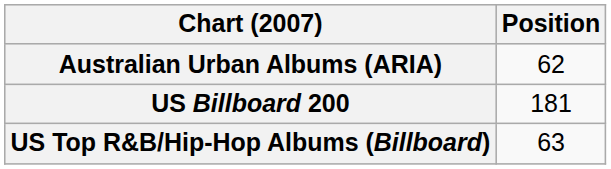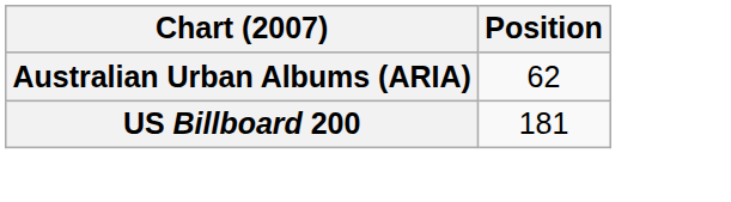- row: US Top R&B/Hip-Hop Albums (Billboard) | 63
